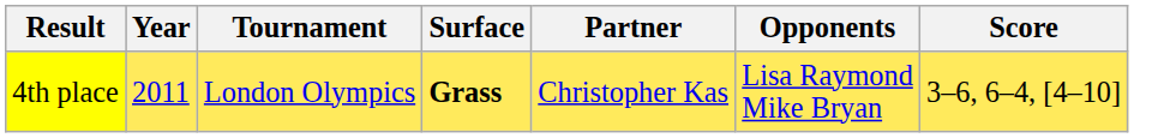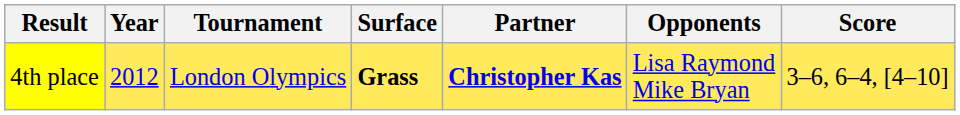4th place | Year: 2011 -> 2012
4th place | Partner: normal -> bold
